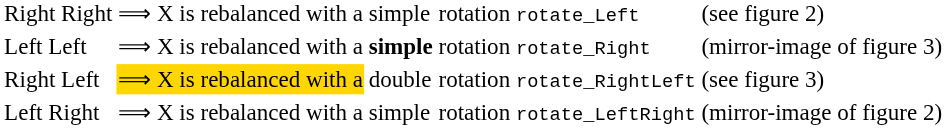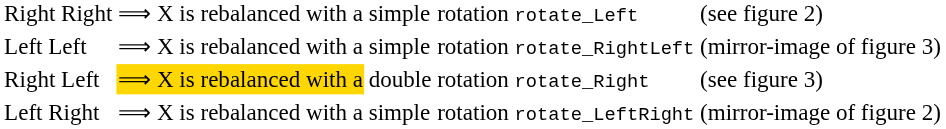Left Left | column 4: bold -> normal
Left Left | column 5: rotation rotate_Right -> rotation rotate_RightLeft
Right Left | column 5: rotation rotate_RightLeft -> rotation rotate_Right
